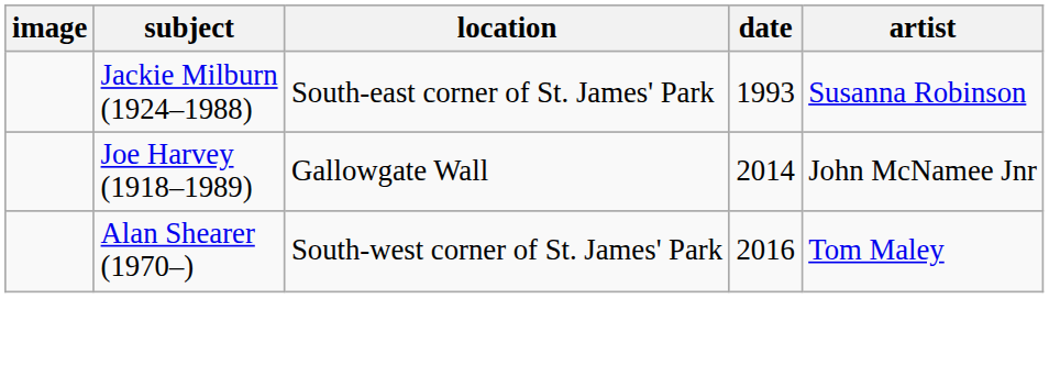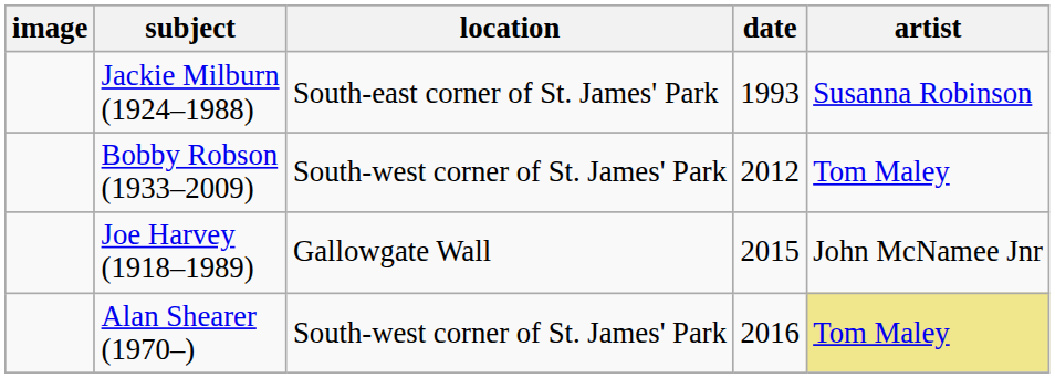+ row: Bobby Robson (1933–2009) | South-west corner of St. James' Park | 2012 | Tom Maley
Joe Harvey (1918–1989) | date: 2014 -> 2015
Alan Shearer (1970–) | artist: no background -> khaki background
